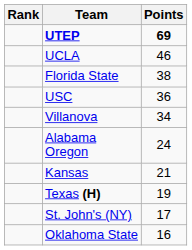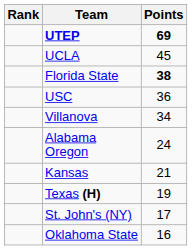UCLA | Points: 46 -> 45
Florida State | Points: normal -> bold
